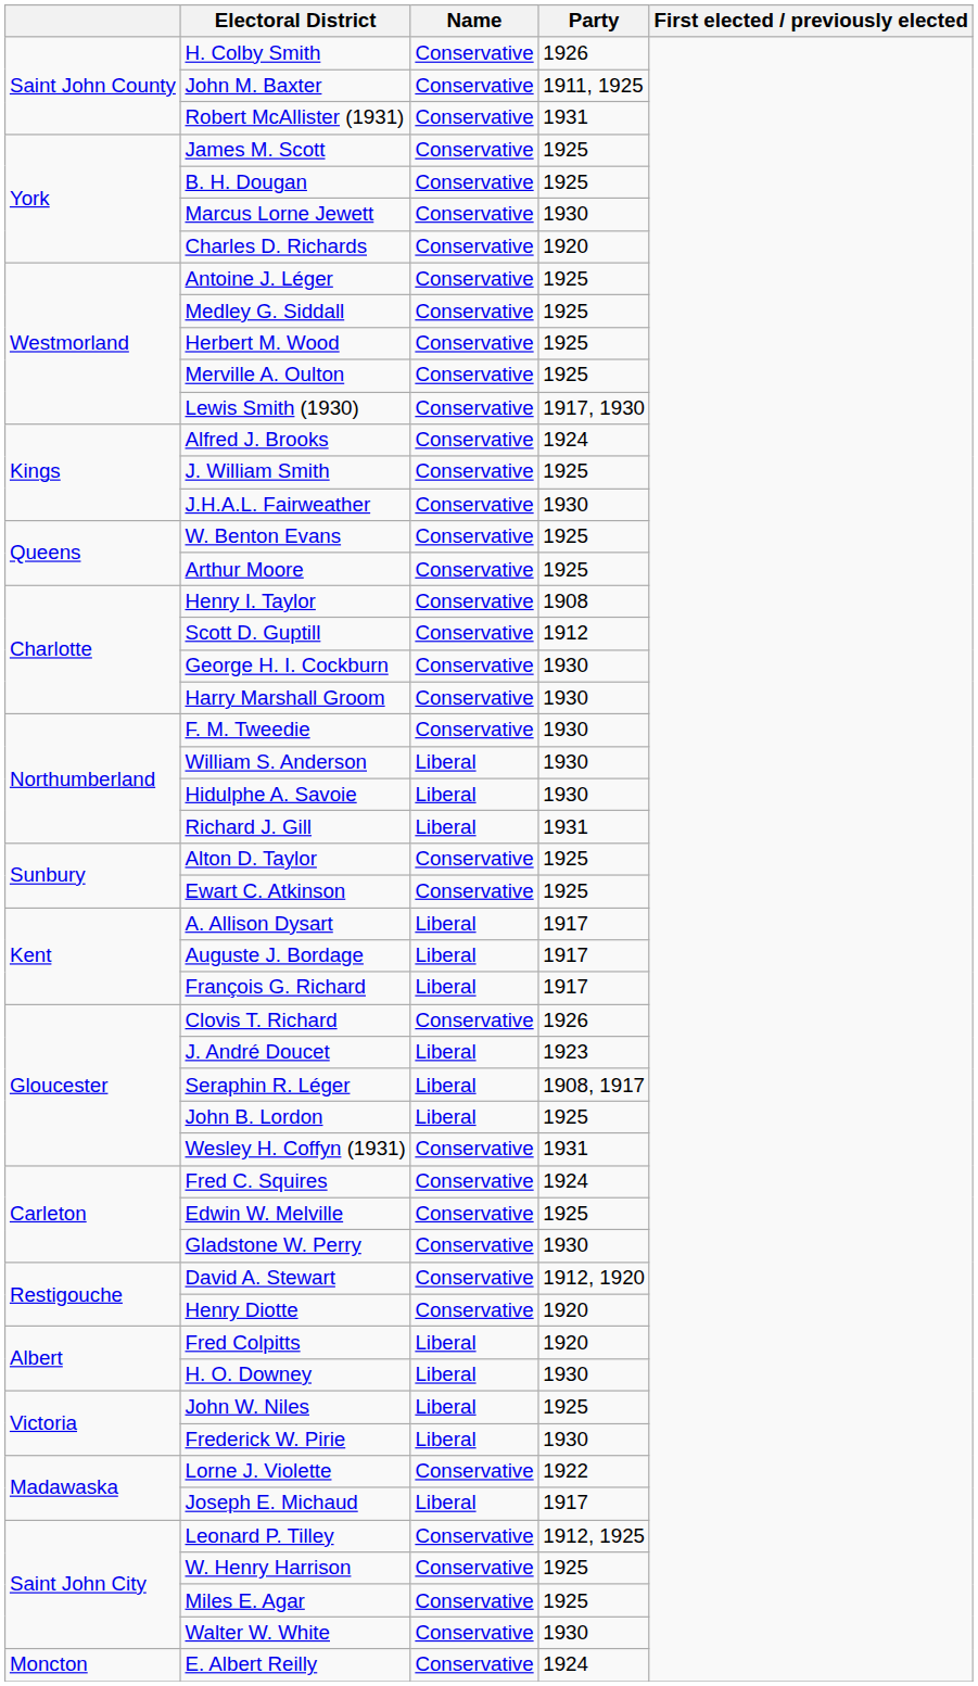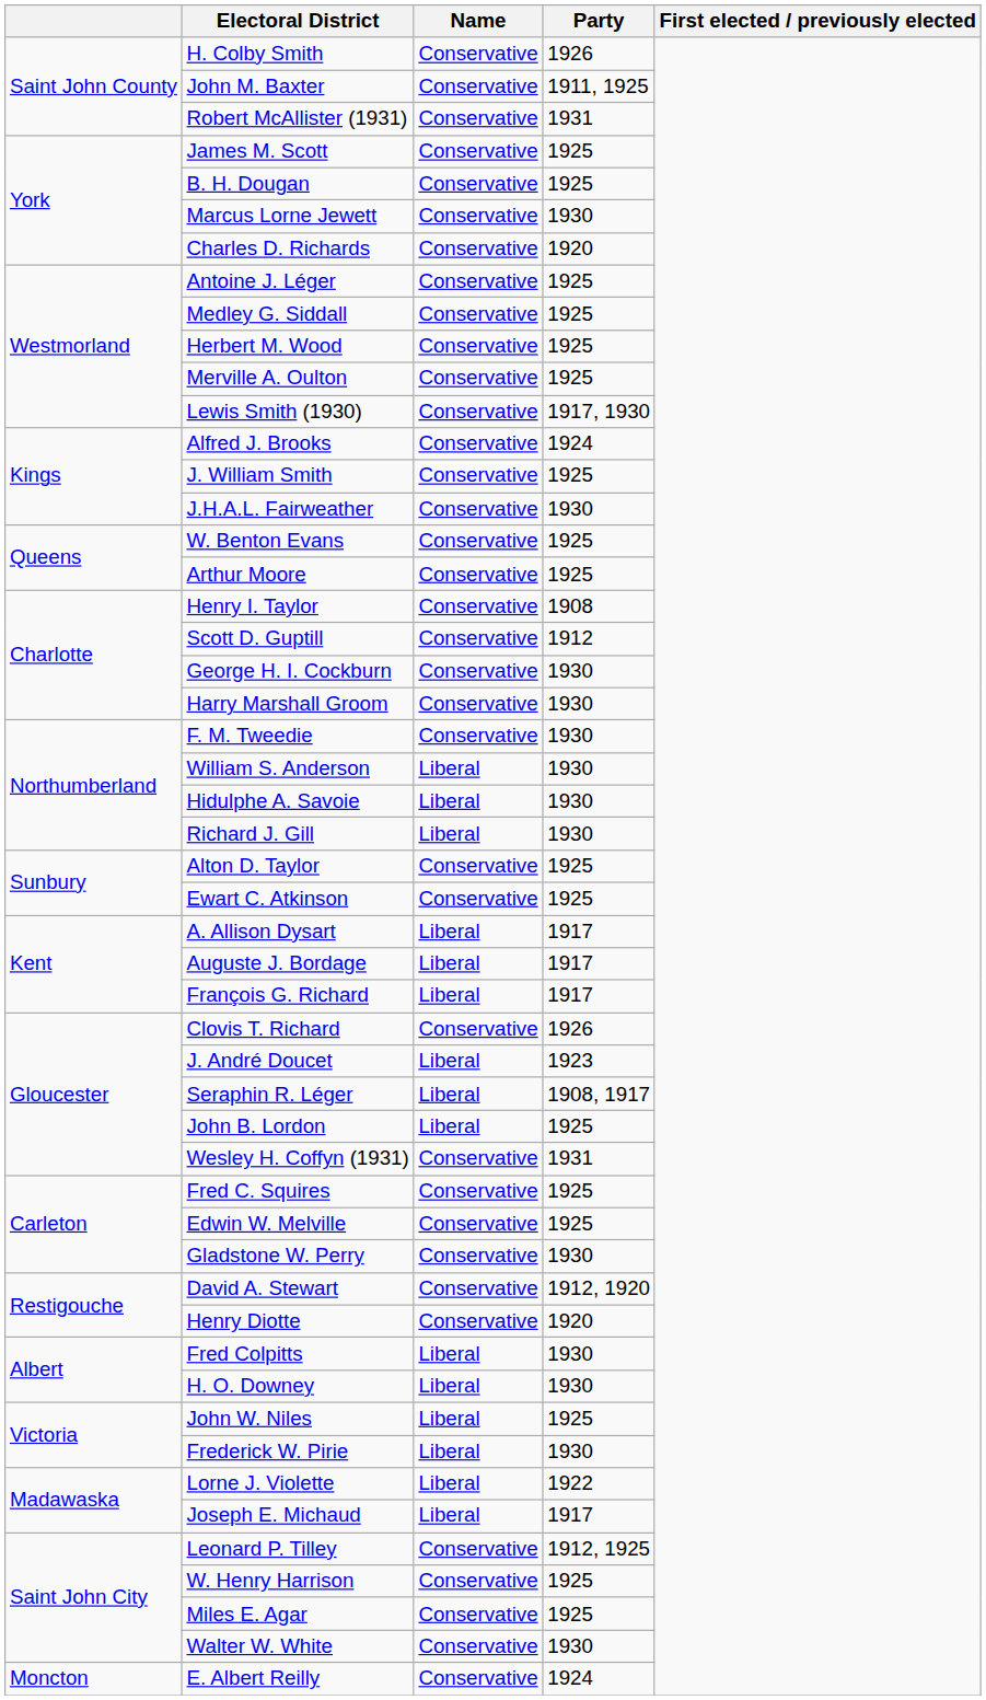Richard J. Gill | Party: 1931 -> 1930
Fred C. Squires | Party: 1924 -> 1925
Fred Colpitts | Party: 1920 -> 1930
Lorne J. Violette | Name: Conservative -> Liberal
